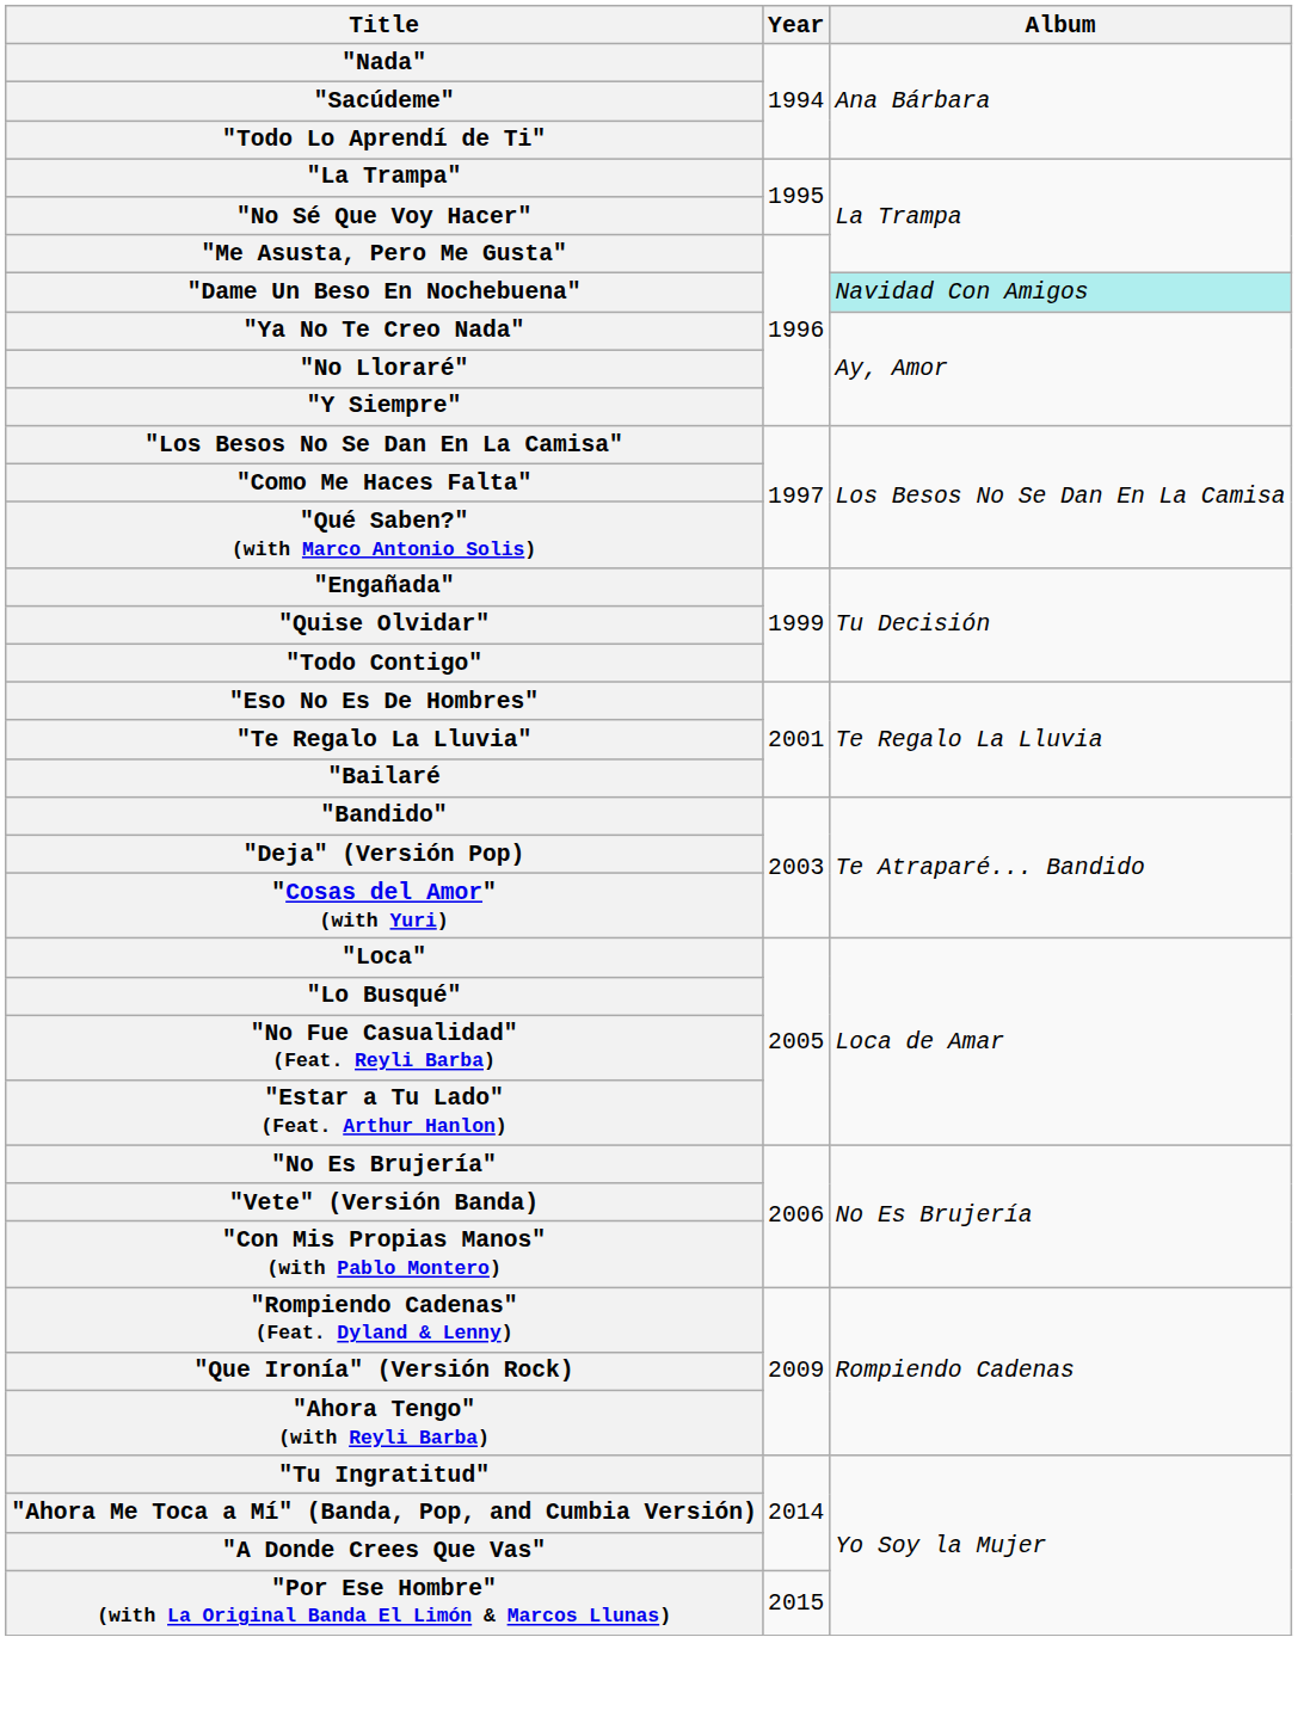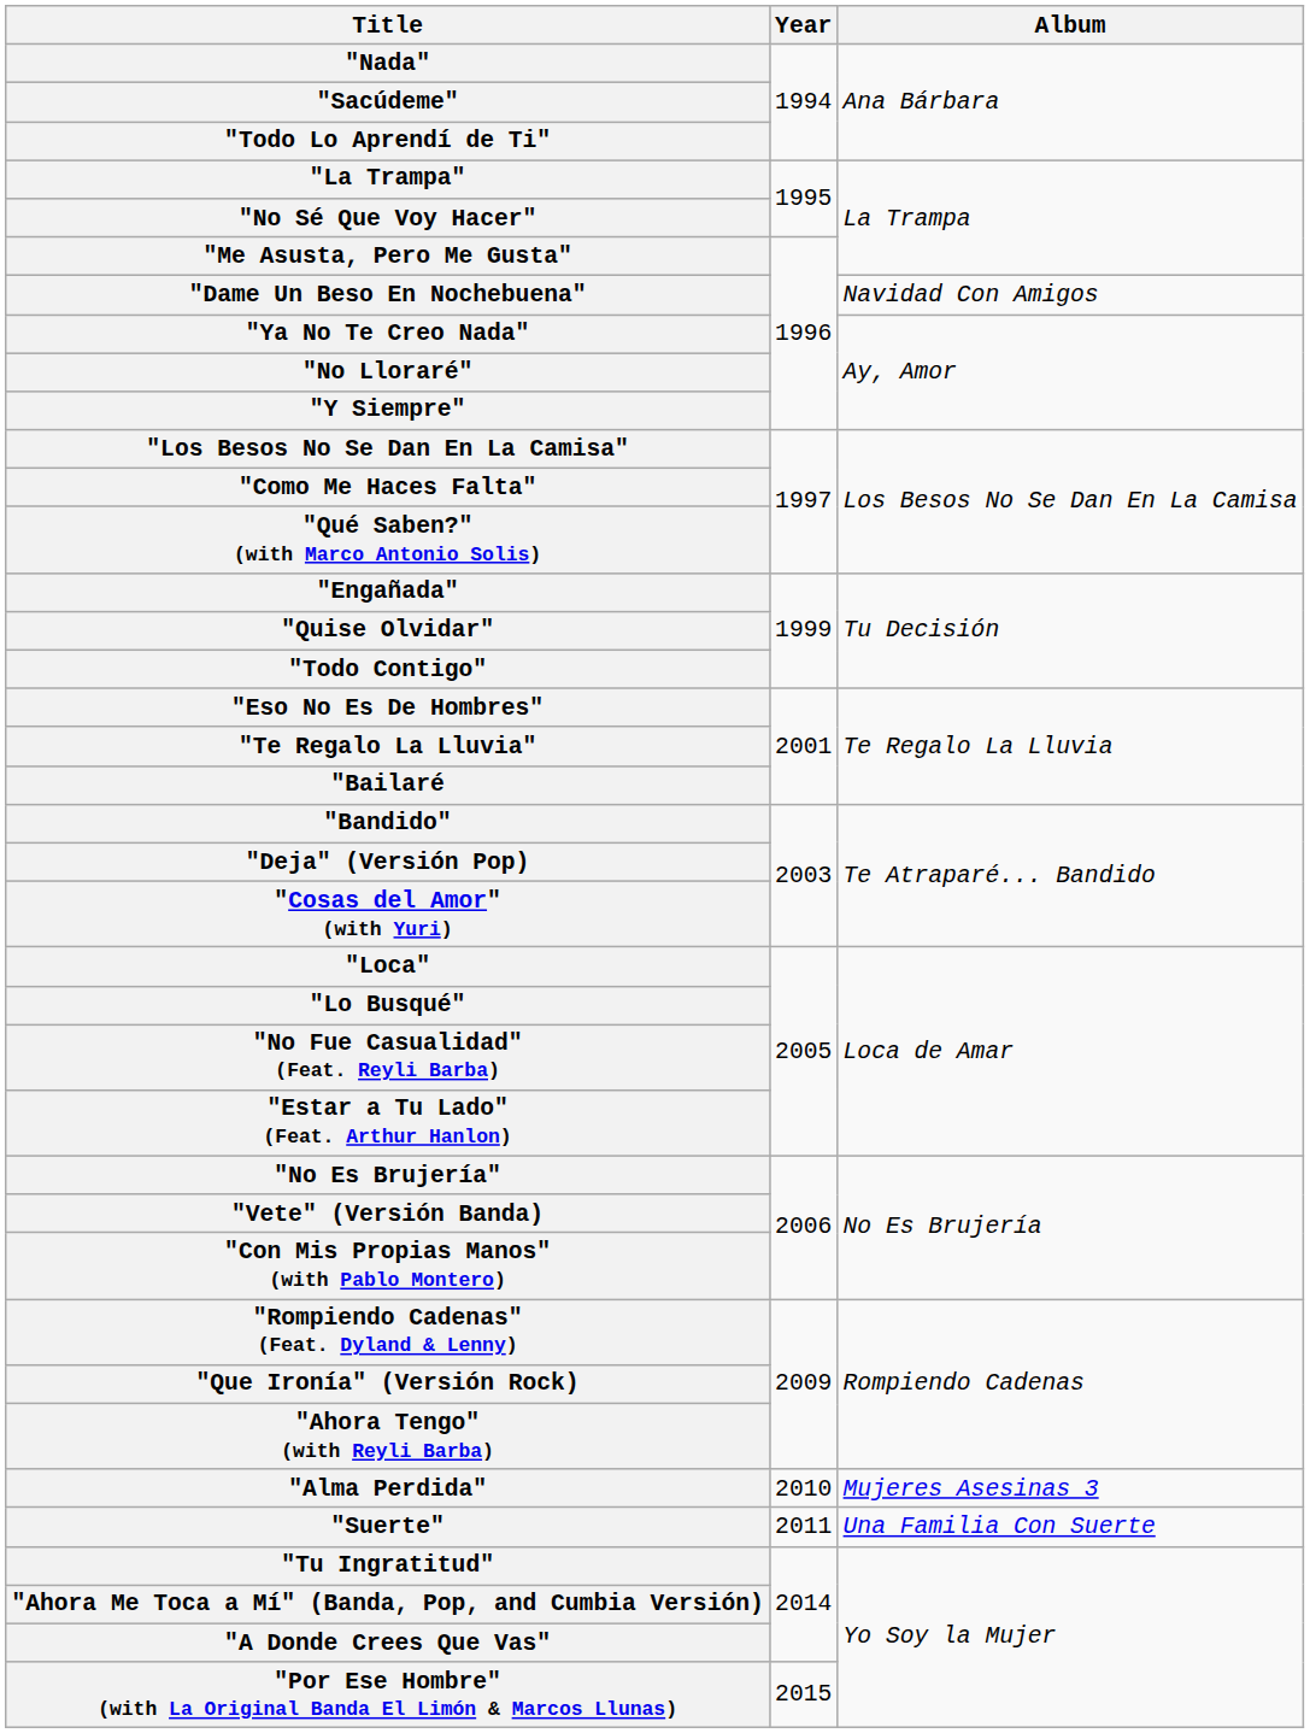"Dame Un Beso En Nochebuena" | Album: paleturquoise background -> no background
+ row: "Alma Perdida" | 2010 | Mujeres Asesinas 3
+ row: "Suerte" | 2011 | Una Familia Con Suerte
